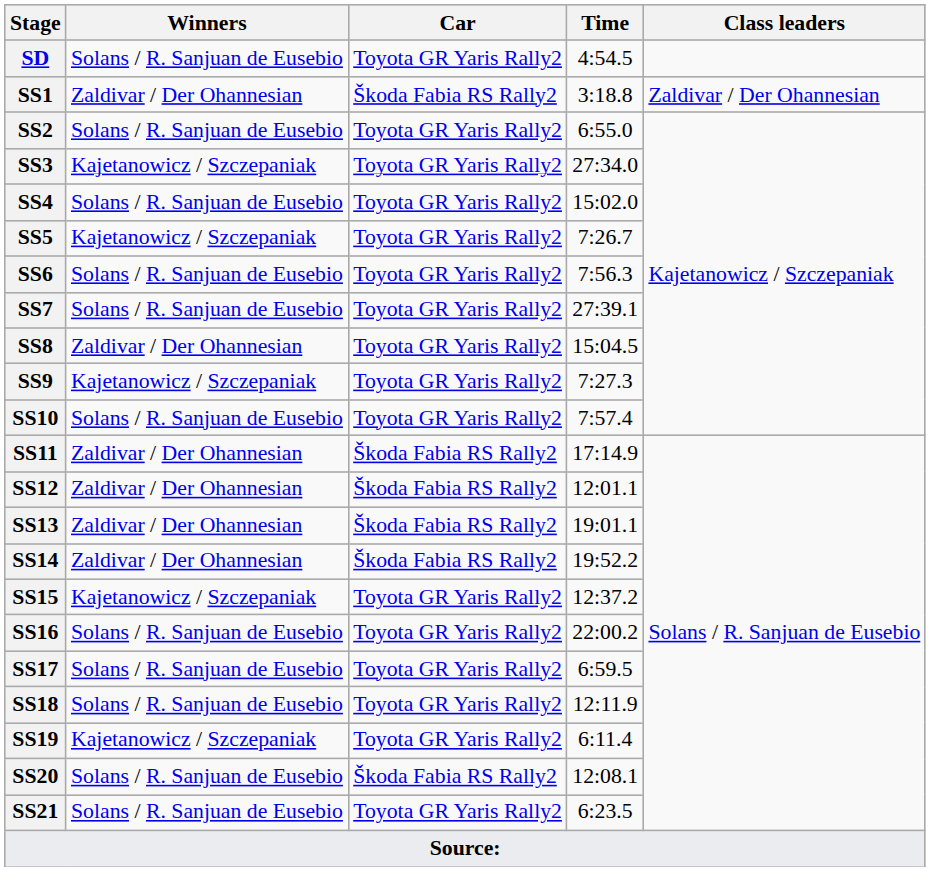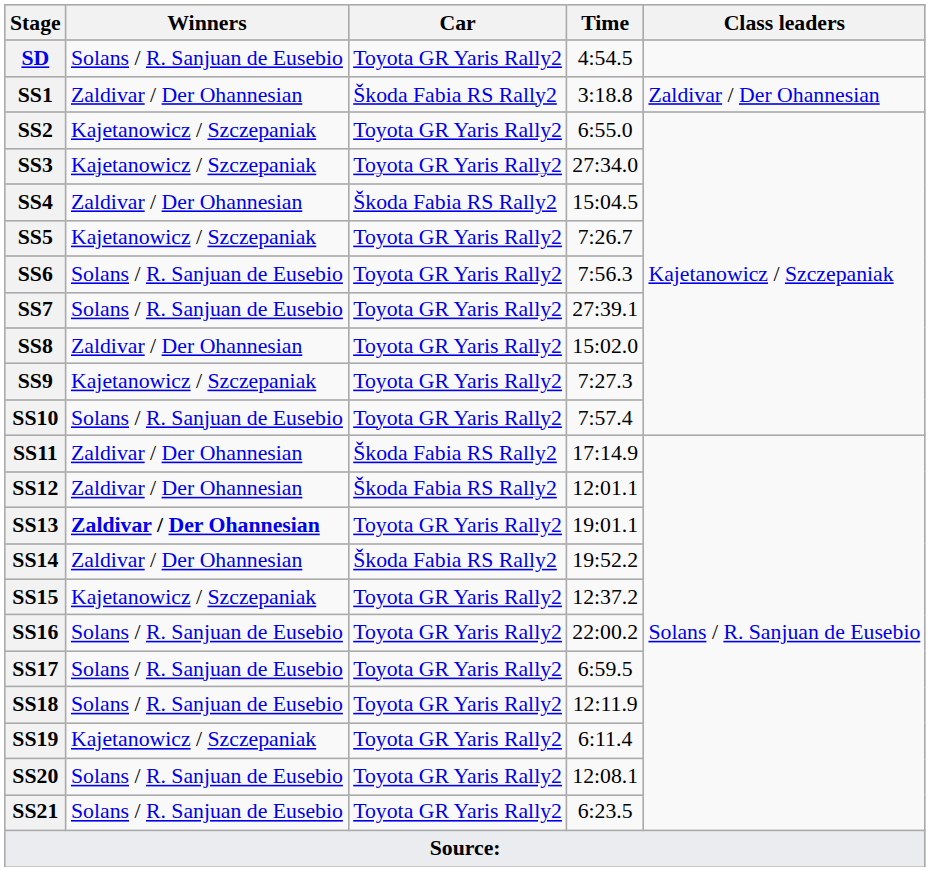SS2 | Winners: Solans / R. Sanjuan de Eusebio -> Kajetanowicz / Szczepaniak
SS4 | Winners: Solans / R. Sanjuan de Eusebio -> Zaldivar / Der Ohannesian
SS4 | Car: Toyota GR Yaris Rally2 -> Škoda Fabia RS Rally2
SS4 | Time: 15:02.0 -> 15:04.5
SS8 | Time: 15:04.5 -> 15:02.0
SS13 | Winners: normal -> bold
SS13 | Car: Škoda Fabia RS Rally2 -> Toyota GR Yaris Rally2
SS20 | Car: Škoda Fabia RS Rally2 -> Toyota GR Yaris Rally2
